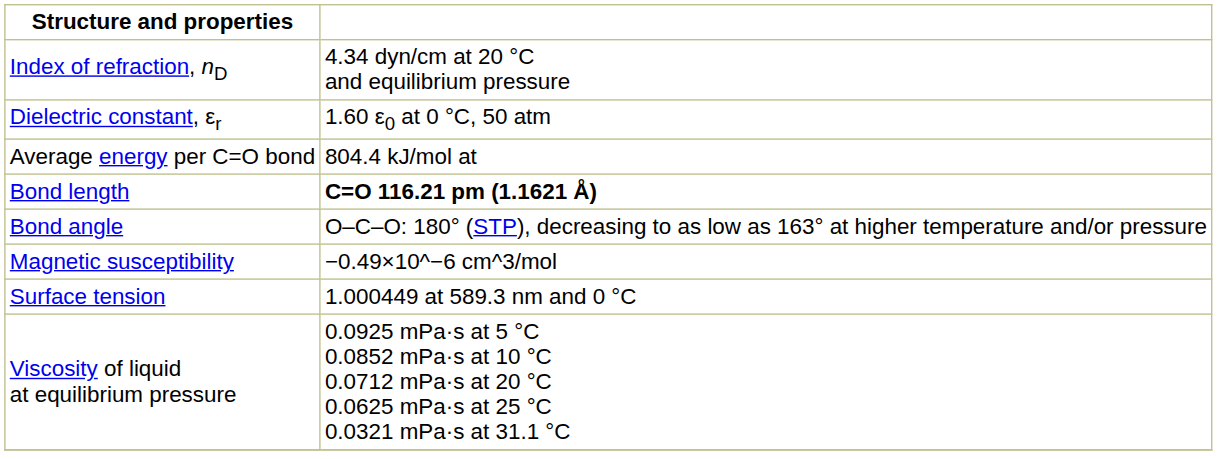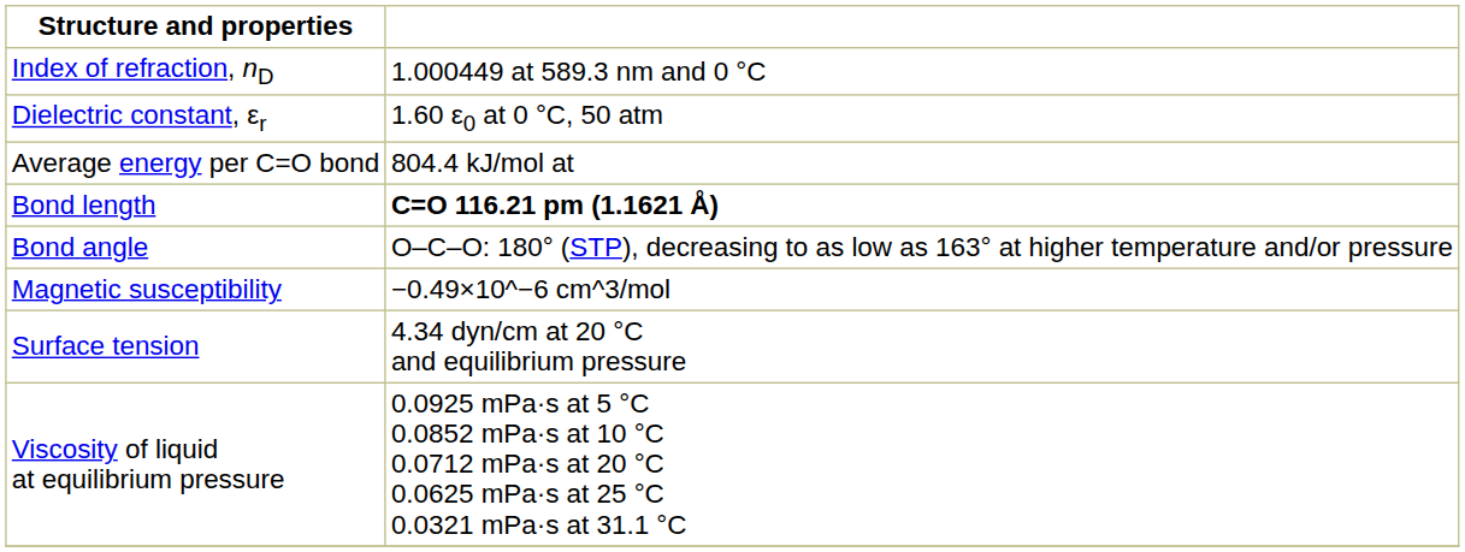Index of refraction, nD | column 2: 4.34 dyn/cm at 20 °C and equilibrium pressure -> 1.000449 at 589.3 nm and 0 °C
Surface tension | column 2: 1.000449 at 589.3 nm and 0 °C -> 4.34 dyn/cm at 20 °C and equilibrium pressure
